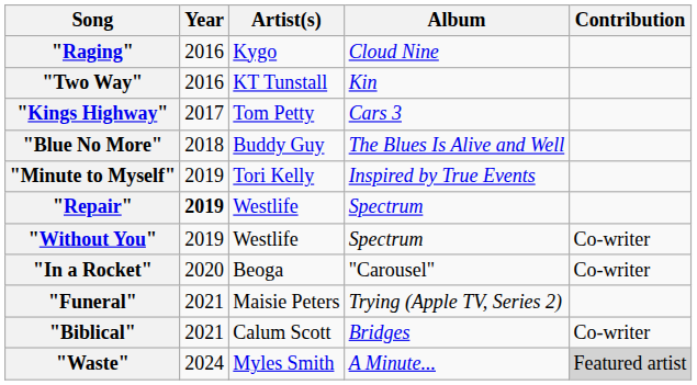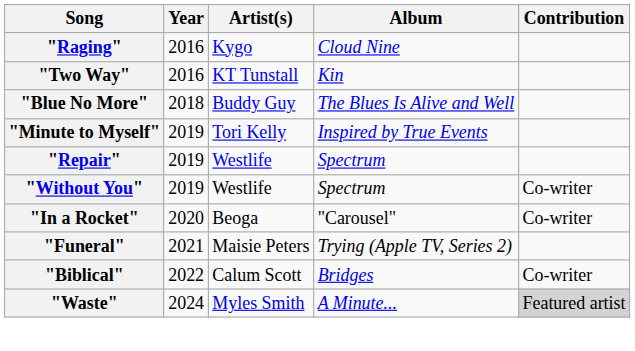- row: "Kings Highway" | 2017 | Tom Petty | Cars 3
"Repair" | Year: bold -> normal
"Biblical" | Year: 2021 -> 2022
